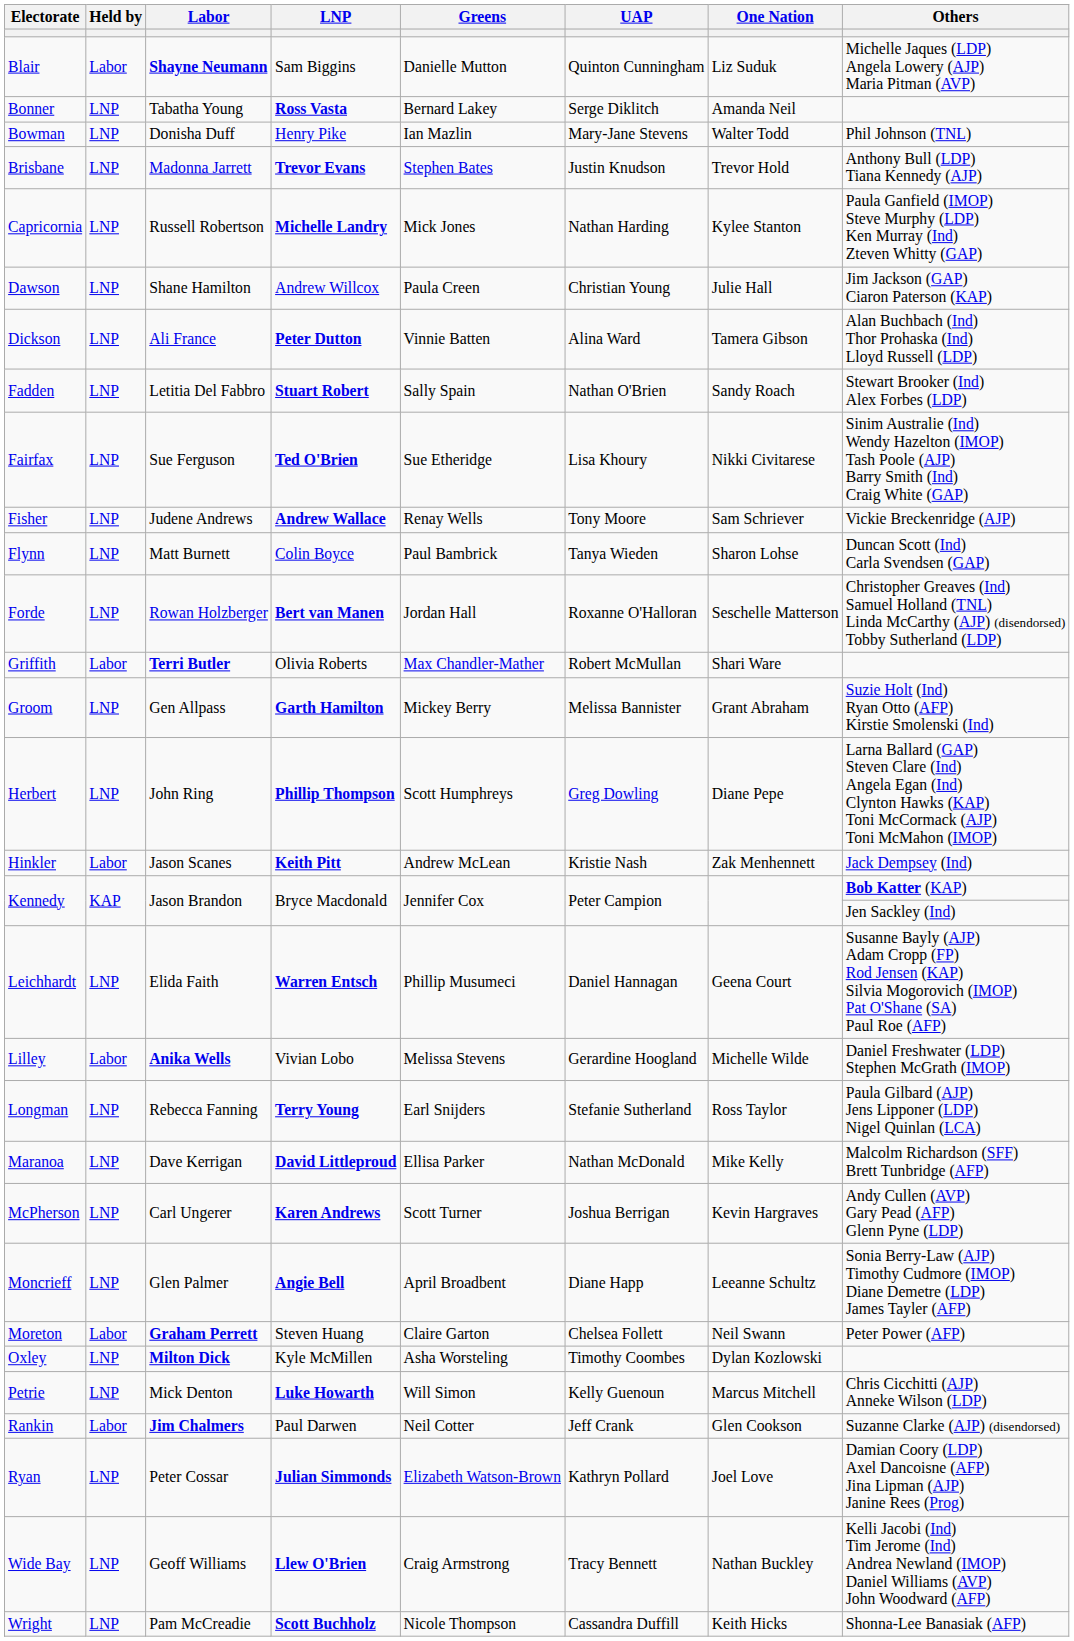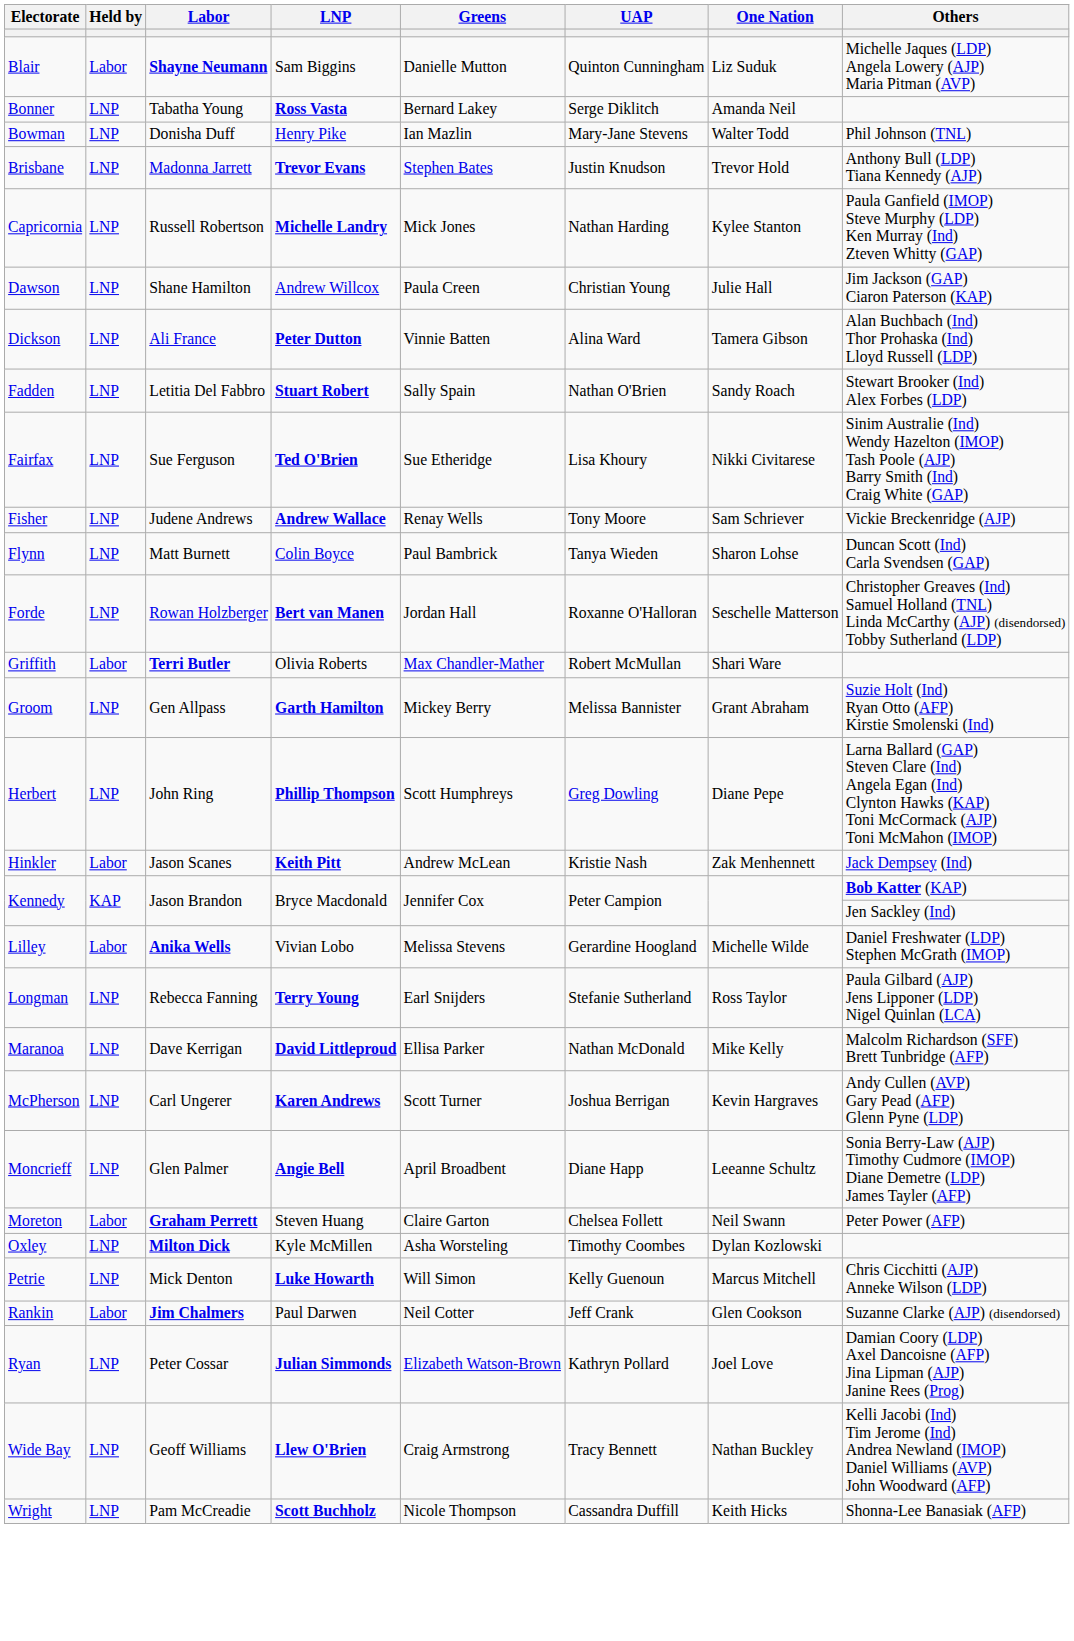- row: Leichhardt | LNP | Elida Faith | Warren Entsch | Phillip Musumeci | Daniel Hannagan | Geena Court | Susanne Bayly (AJP) Adam Cropp (FP) Rod Jensen (KAP) Silvia Mogorovich (IMOP) Pat O'Shane (SA) Paul Roe (AFP)
